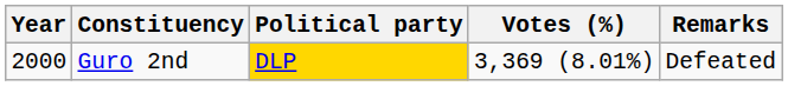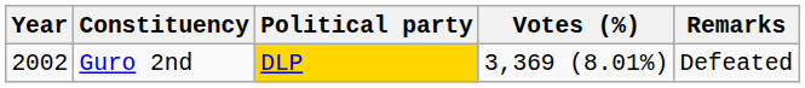Guro 2nd | Year: 2000 -> 2002
